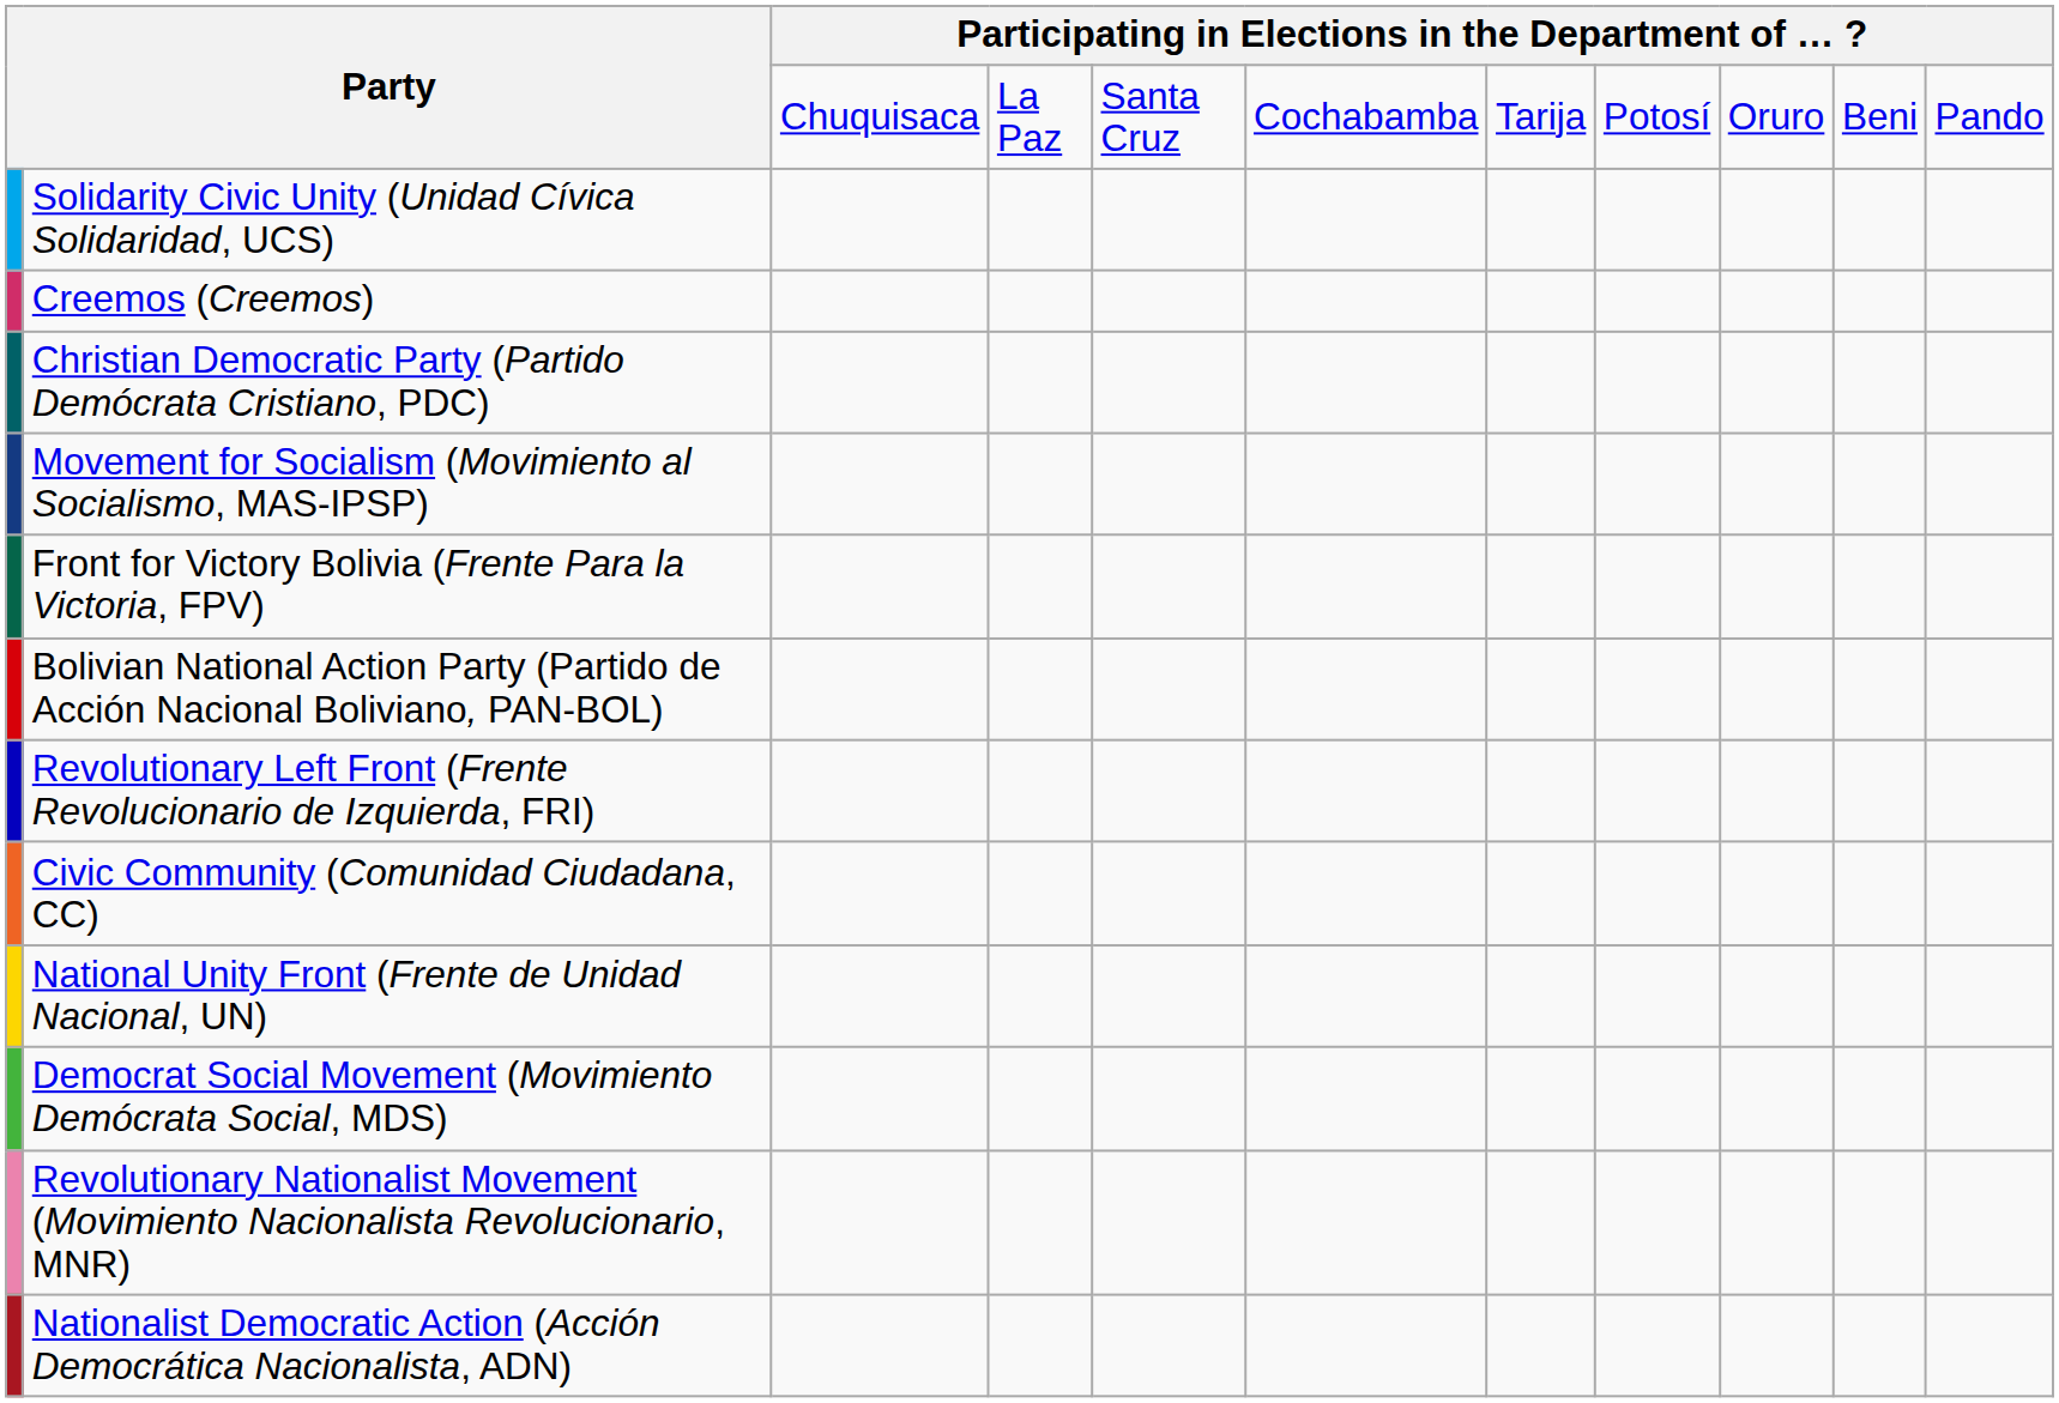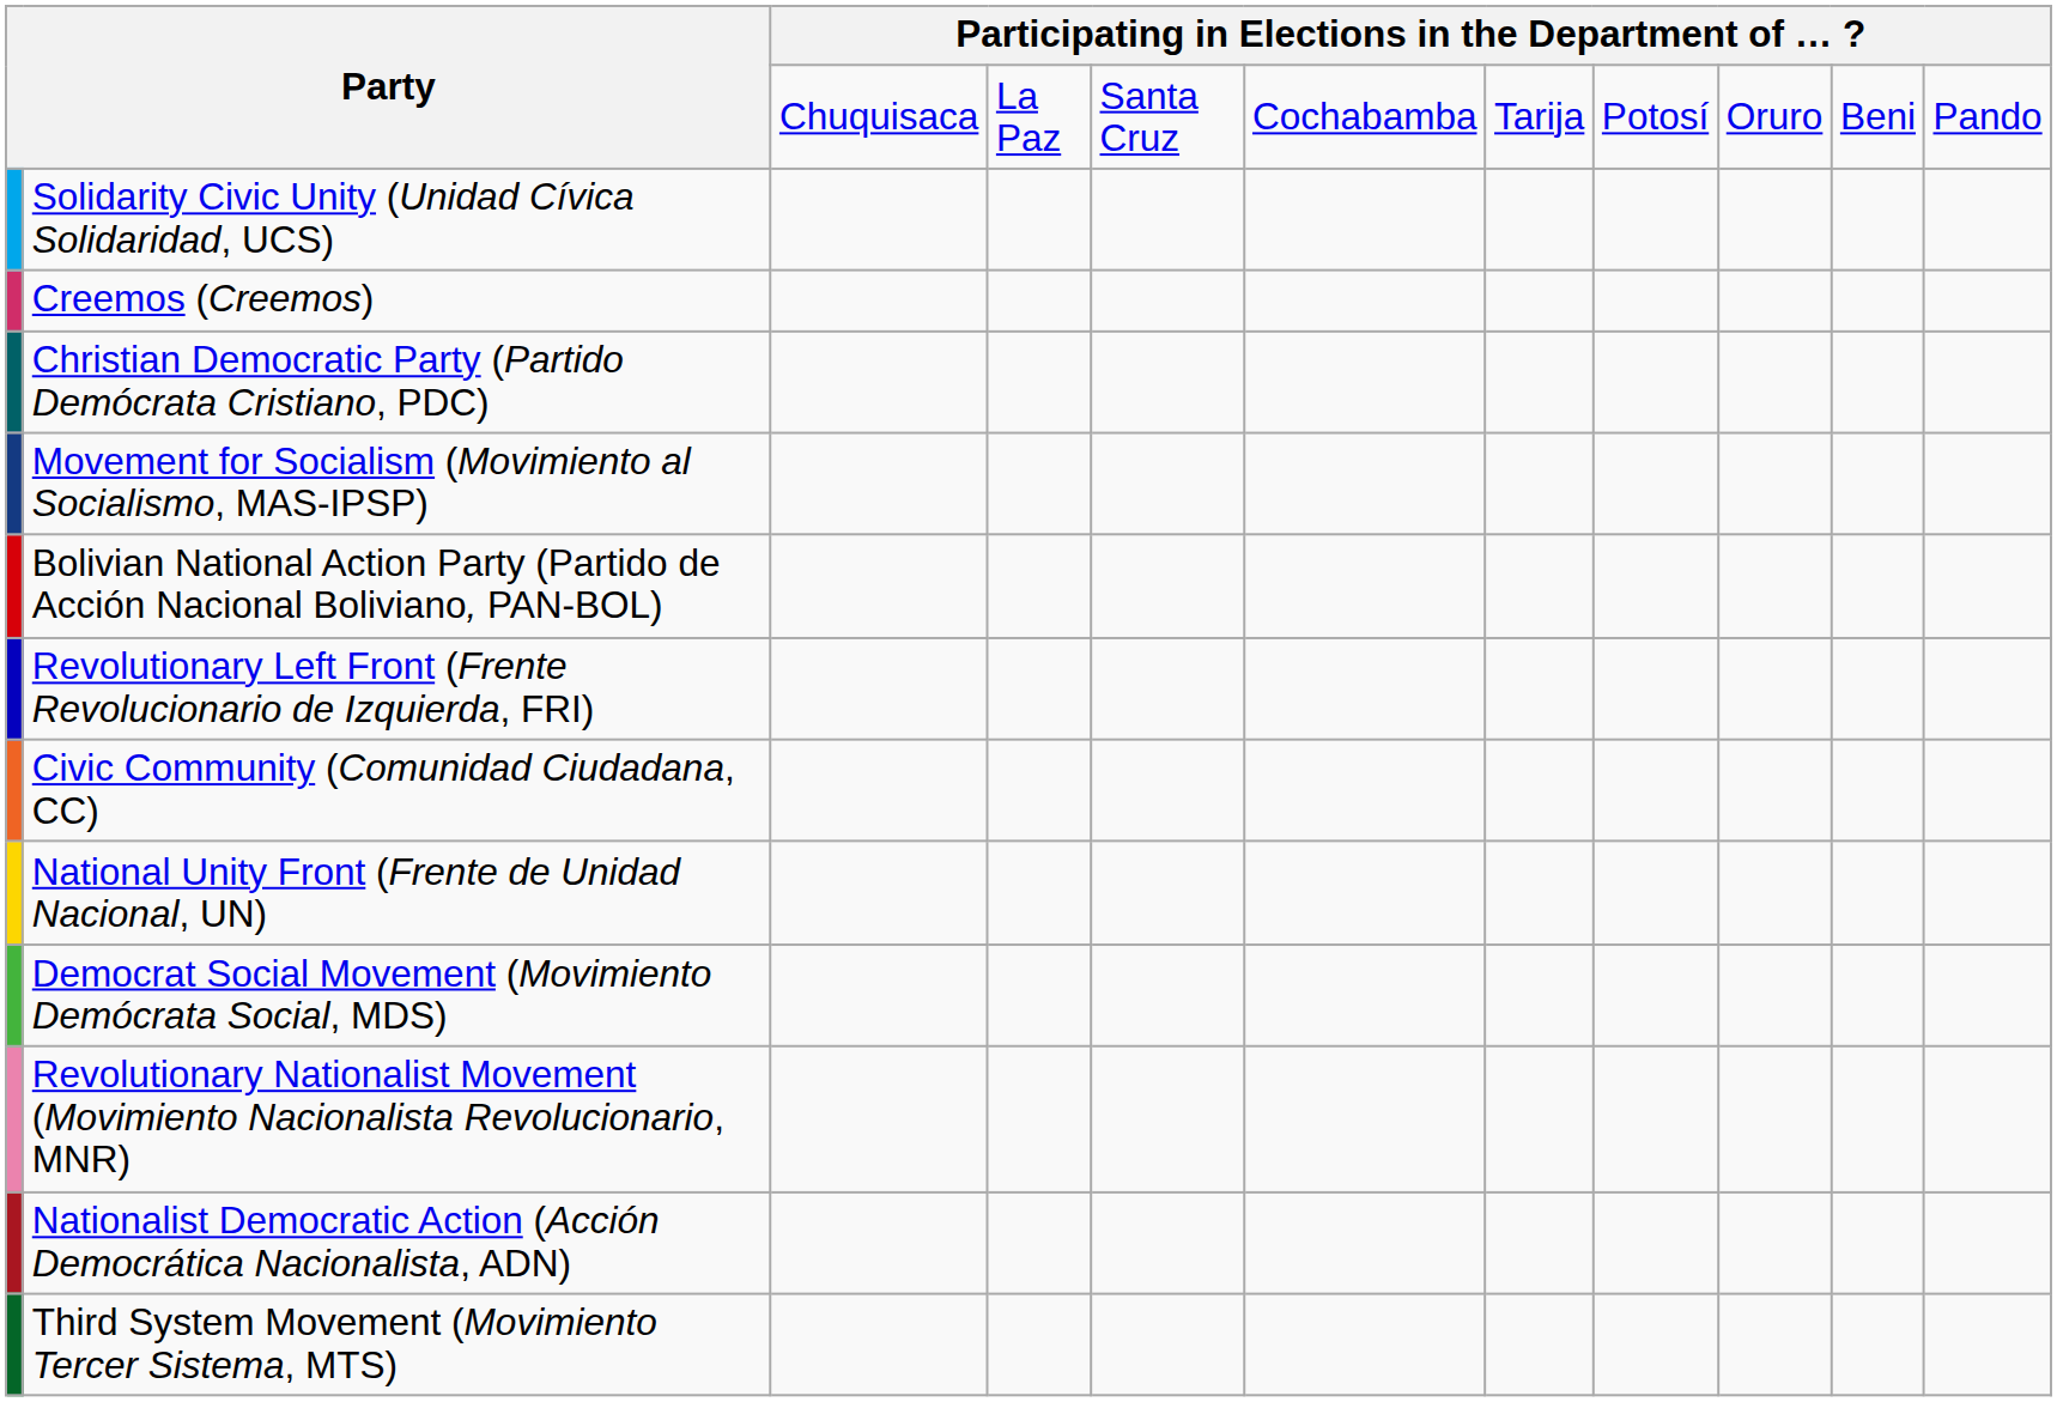- row: Front for Victory Bolivia (Frente Para la Victoria, FPV)
+ row: Third System Movement (Movimiento Tercer Sistema, MTS)
